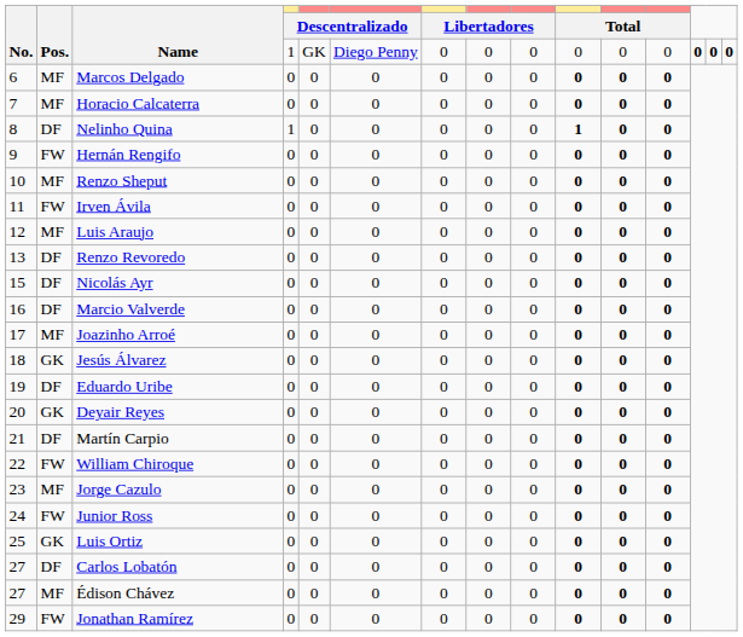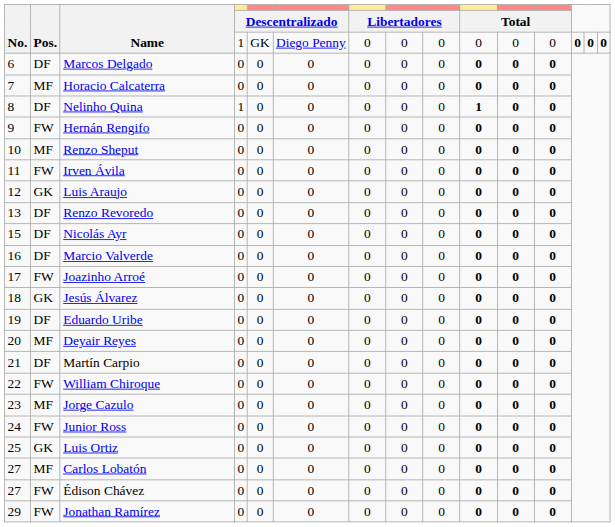Marcos Delgado | Pos.: MF -> DF
Luis Araujo | Pos.: MF -> GK
Joazinho Arroé | Pos.: MF -> FW
Deyair Reyes | Pos.: GK -> MF
Carlos Lobatón | Pos.: DF -> MF
Édison Chávez | Pos.: MF -> FW
